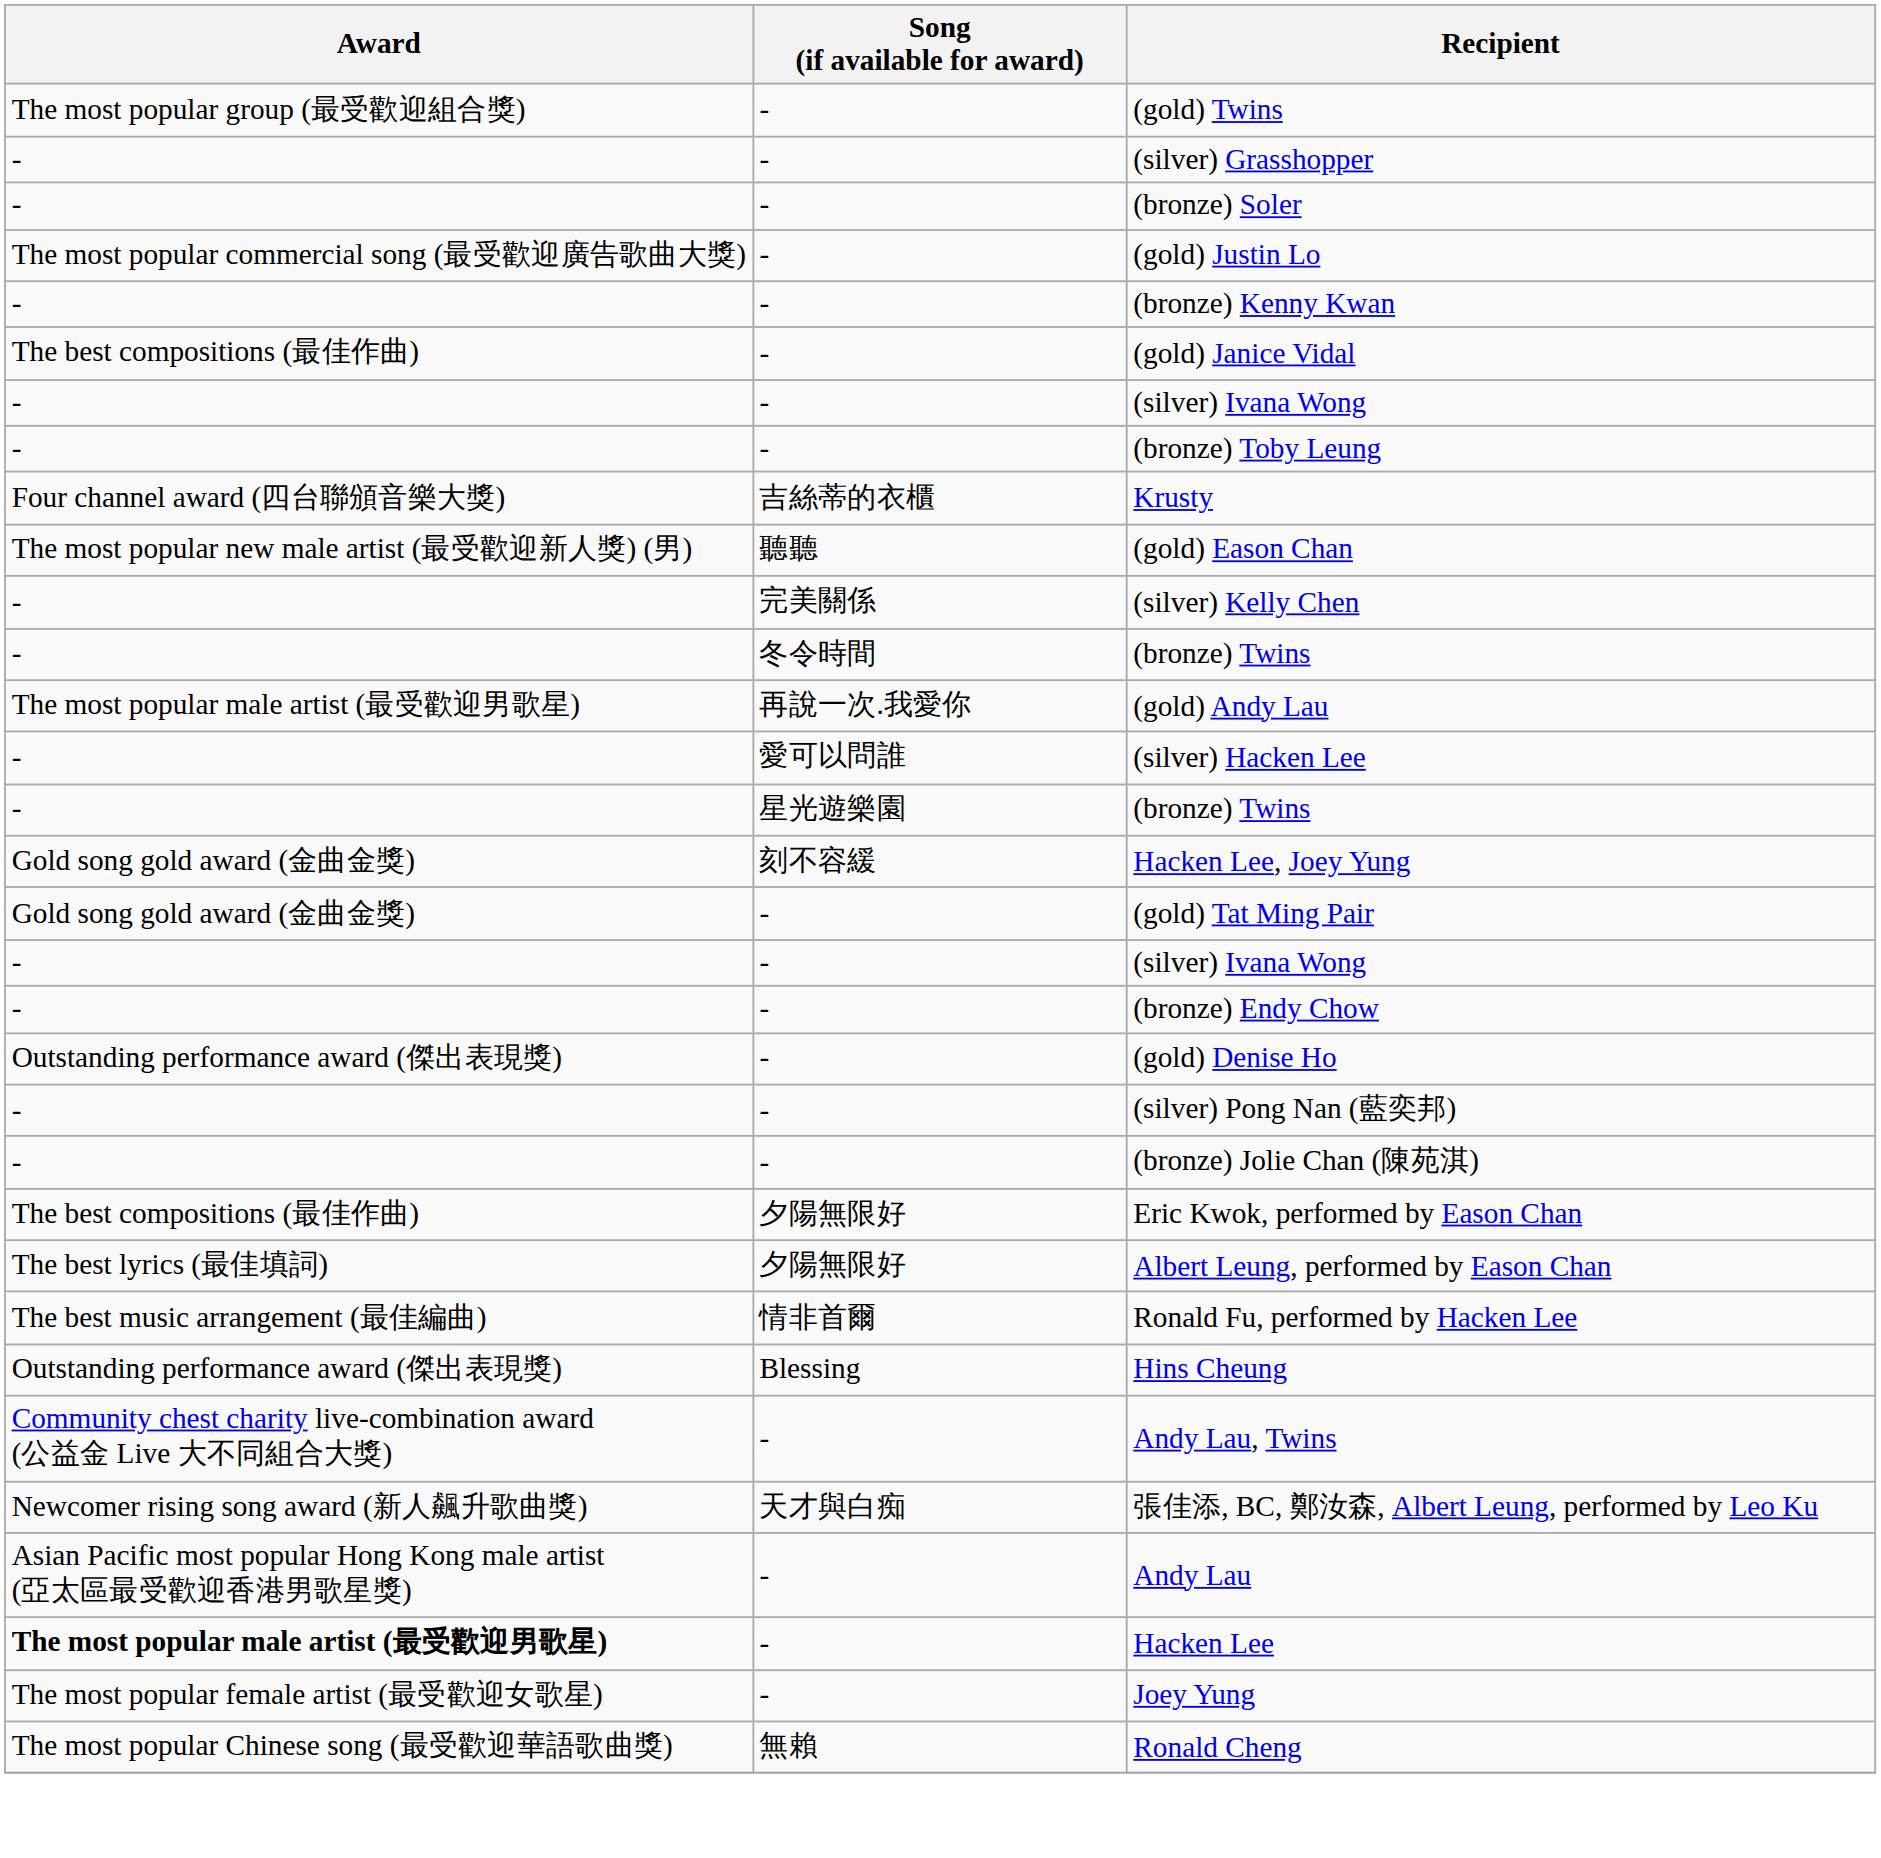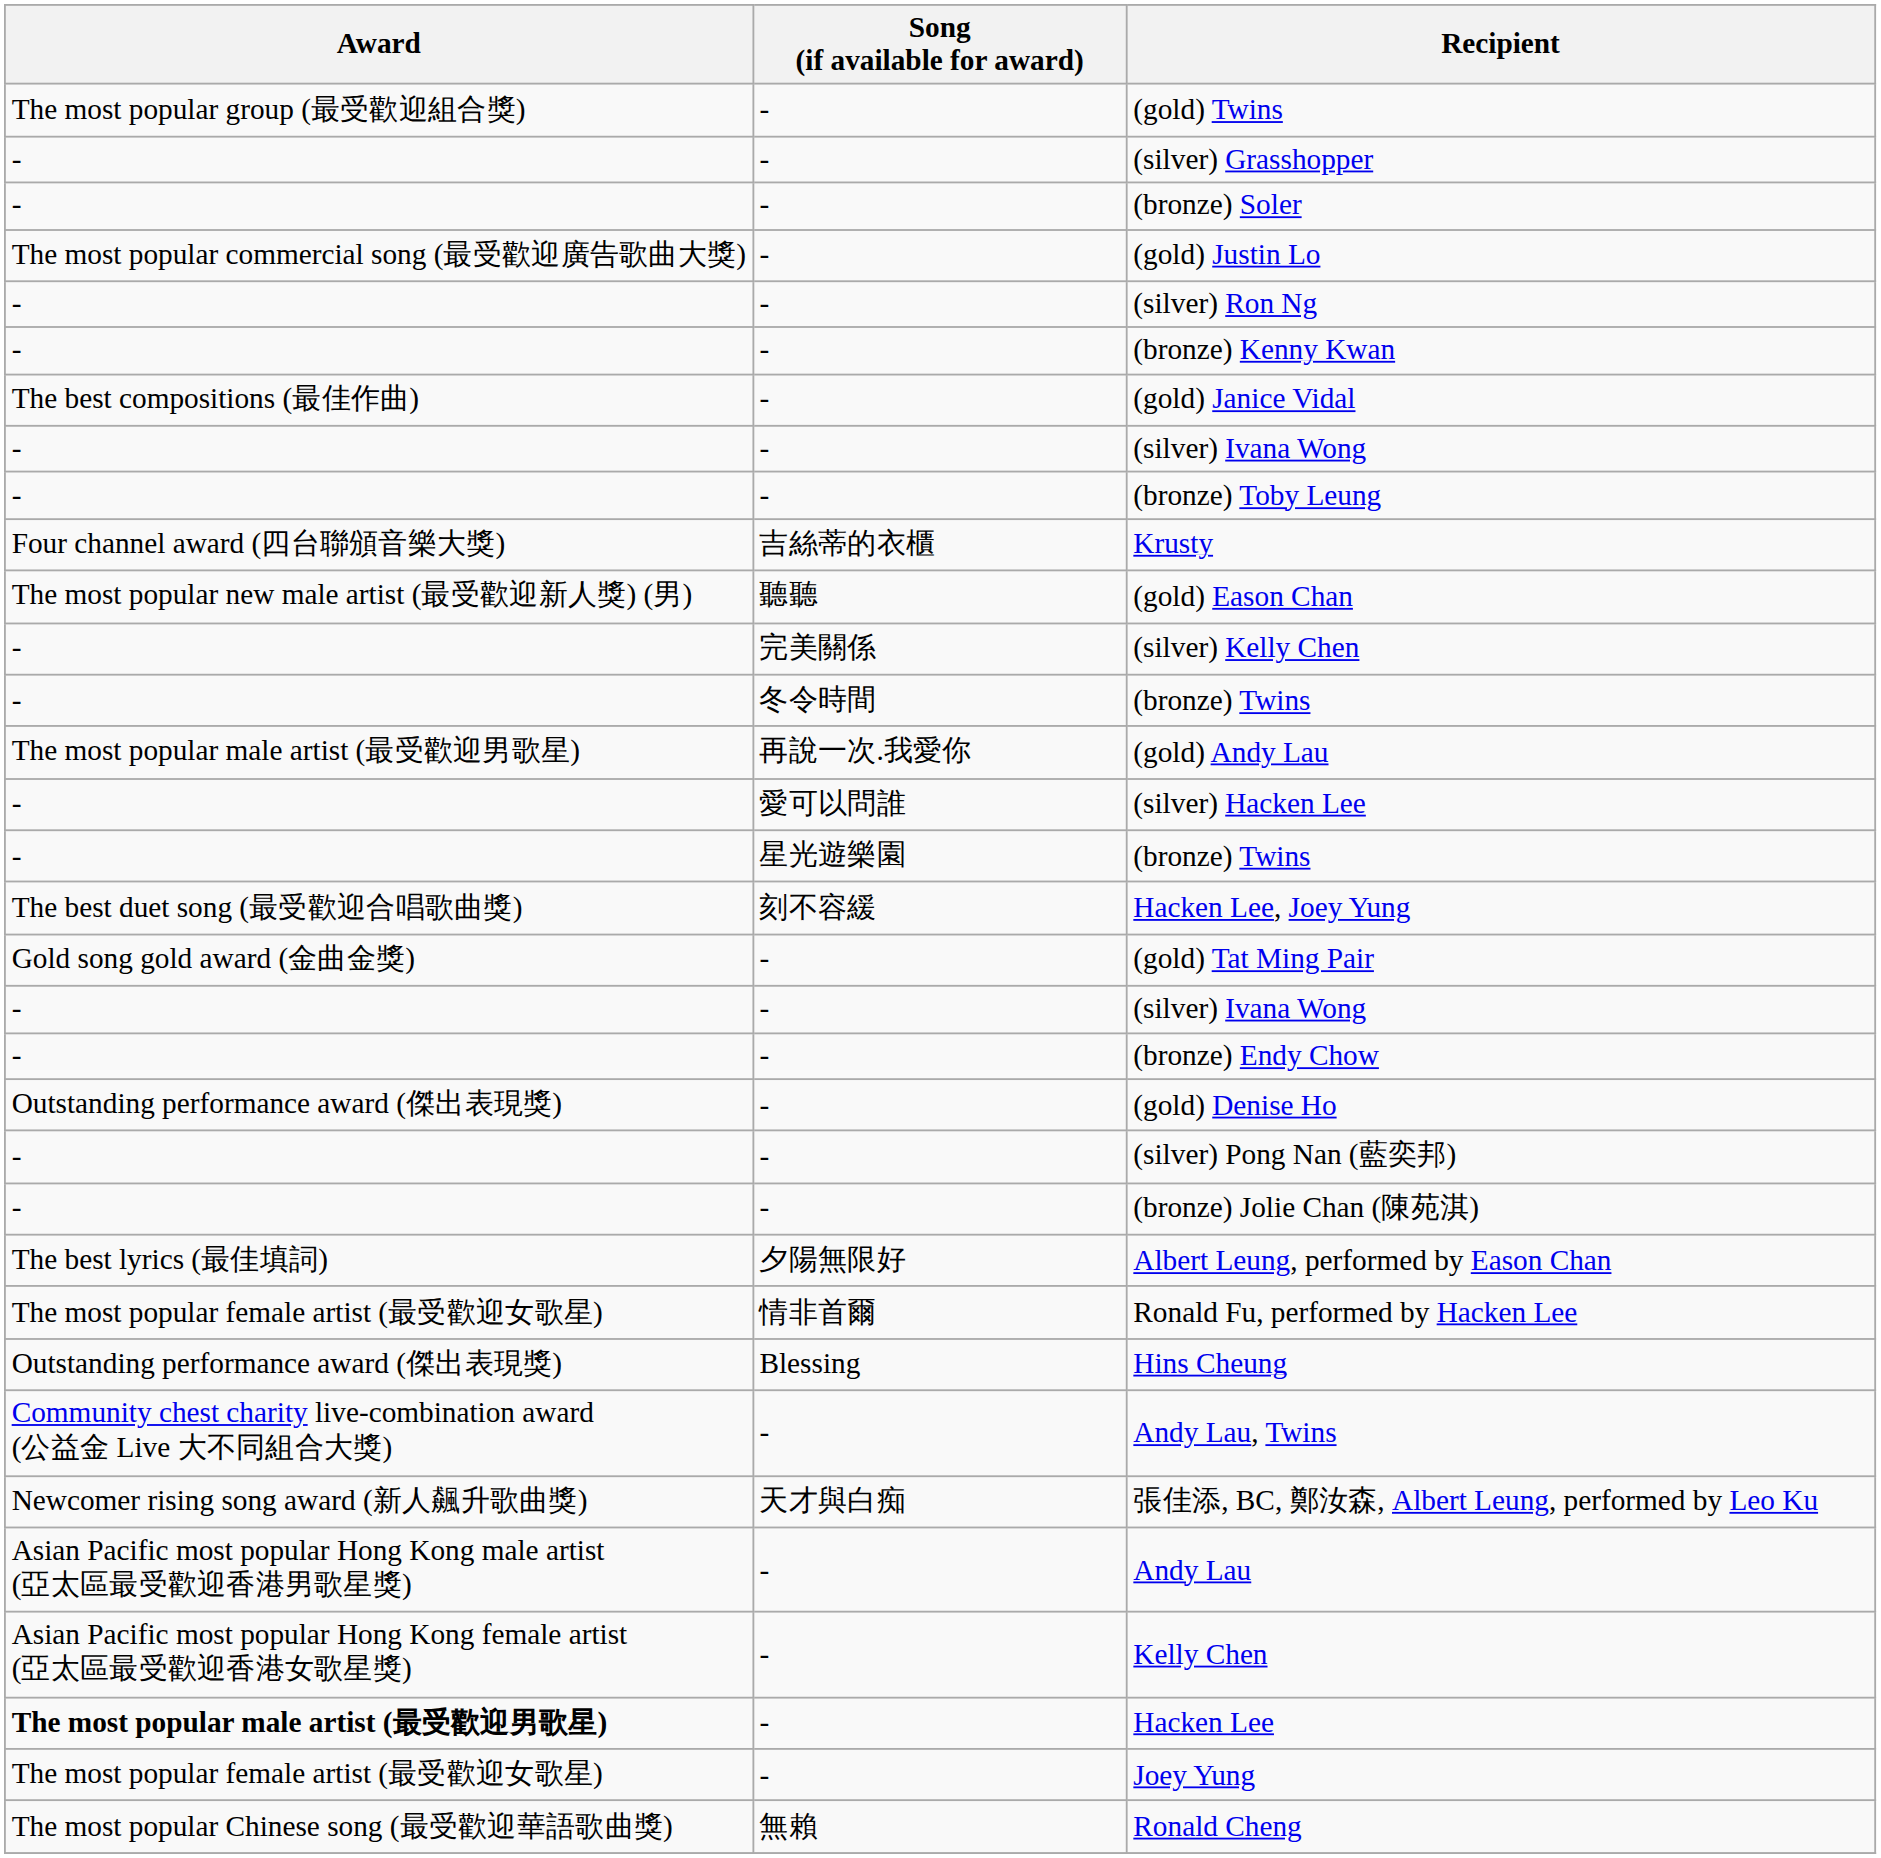+ row: - | - | (silver) Ron Ng
Hacken Lee, Joey Yung | Award: Gold song gold award (金曲金獎) -> The best duet song (最受歡迎合唱歌曲獎)
- row: The best compositions (最佳作曲) | 夕陽無限好 | Eric Kwok, performed by Eason Chan
Ronald Fu, performed by Hacken Lee | Award: The best music arrangement (最佳編曲) -> The most popular female artist (最受歡迎女歌星)
+ row: Asian Pacific most popular Hong Kong female artist (亞太區最受歡迎香港女歌星獎) | - | Kelly Chen
